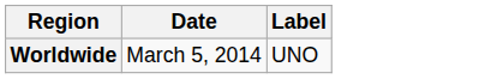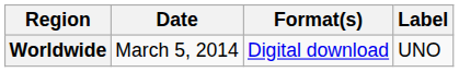+ column: Format(s) | Digital download
